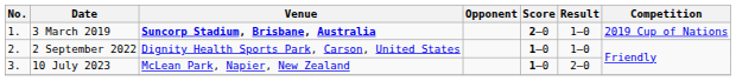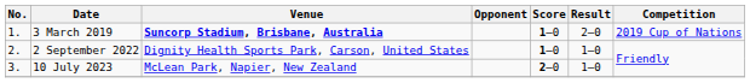3 March 2019 | Score: 2–0 -> 1–0
3 March 2019 | Result: 1–0 -> 2–0
10 July 2023 | Score: 1–0 -> 2–0
10 July 2023 | Result: 2–0 -> 1–0
